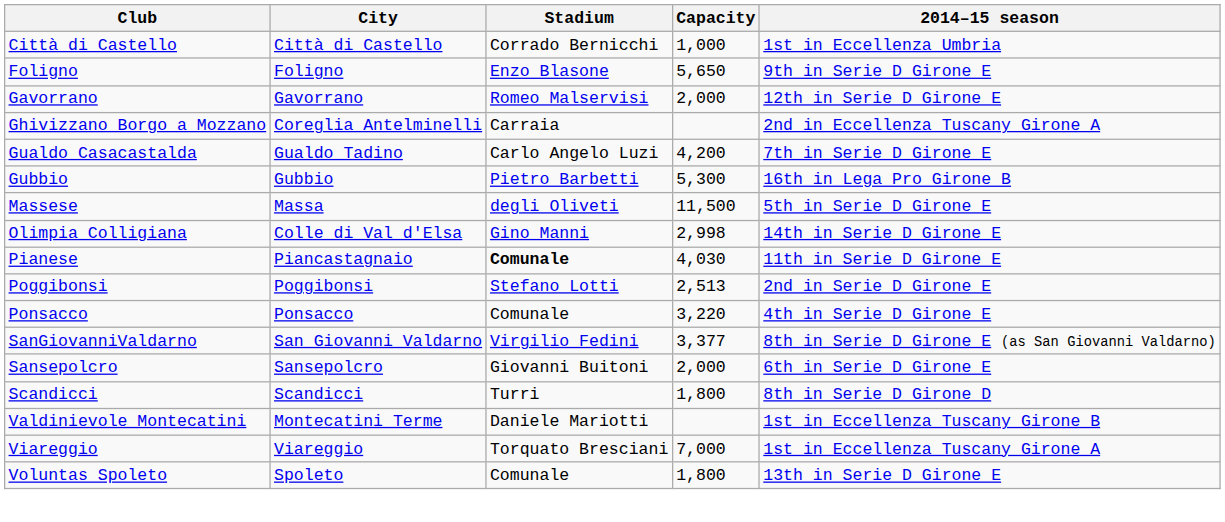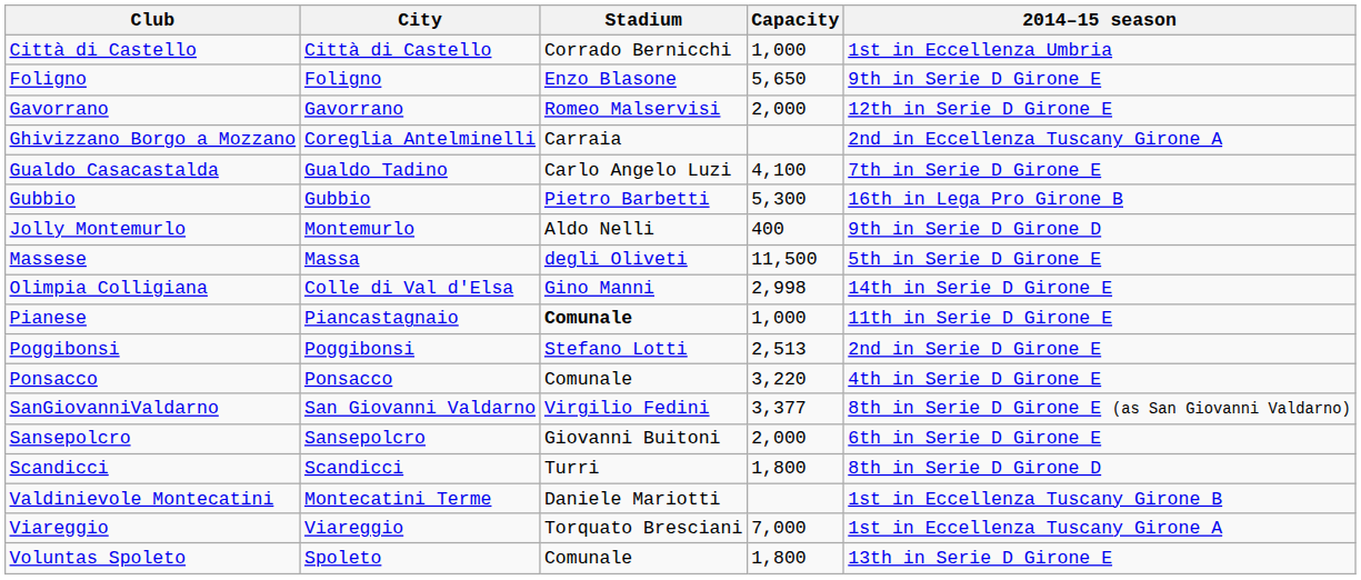Gualdo Casacastalda | Capacity: 4,200 -> 4,100
+ row: Jolly Montemurlo | Montemurlo | Aldo Nelli | 400 | 9th in Serie D Girone D
Pianese | Capacity: 4,030 -> 1,000
